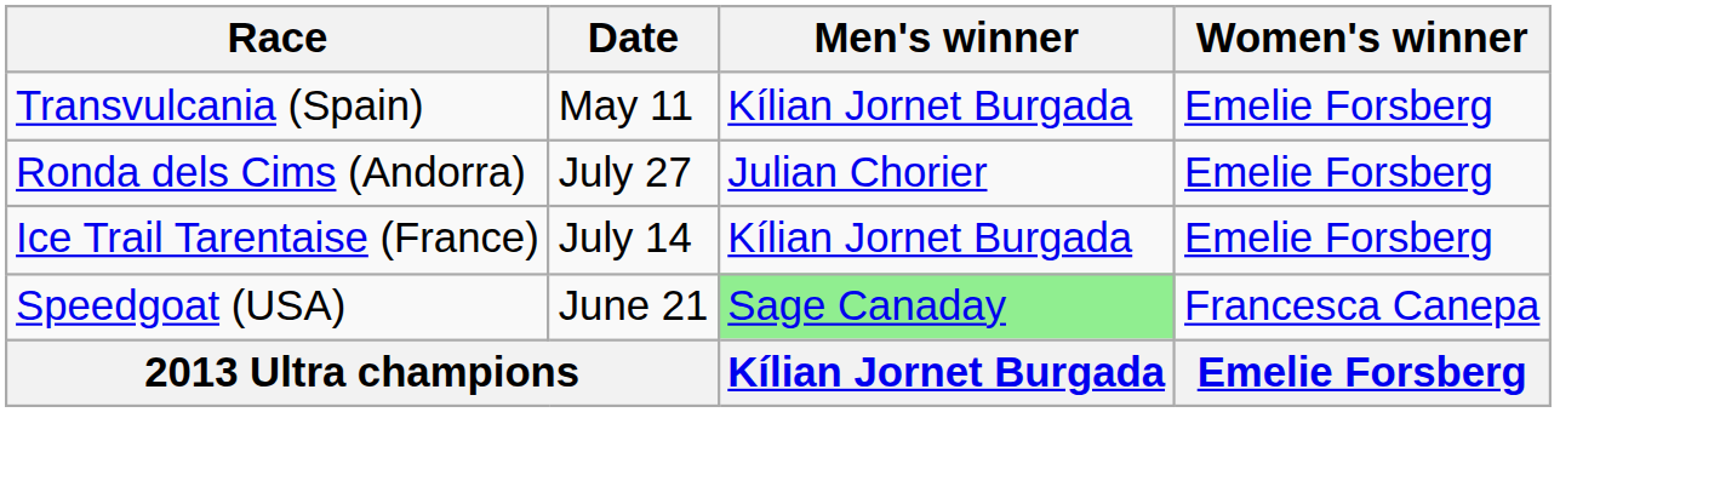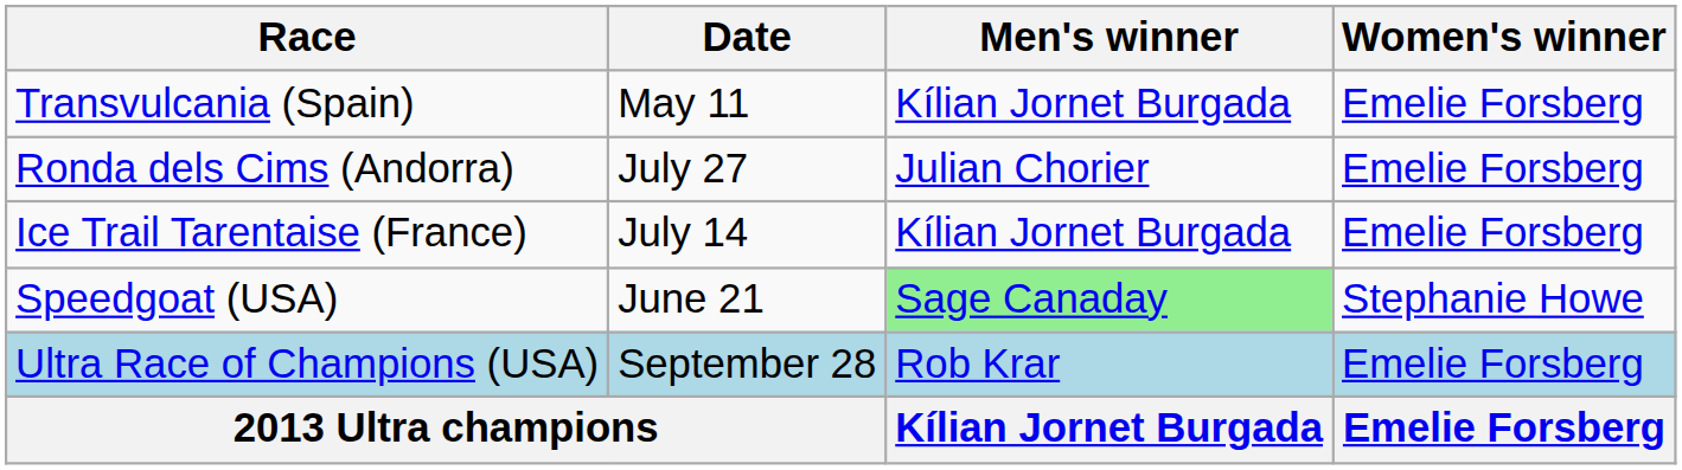Speedgoat (USA) | Women's winner: Francesca Canepa -> Stephanie Howe
+ row: Ultra Race of Champions (USA) | September 28 | Rob Krar | Emelie Forsberg
